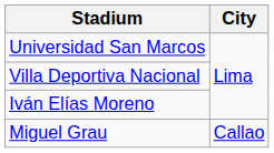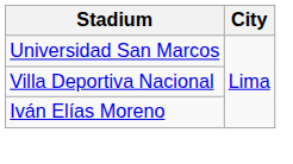- row: Miguel Grau | Callao
